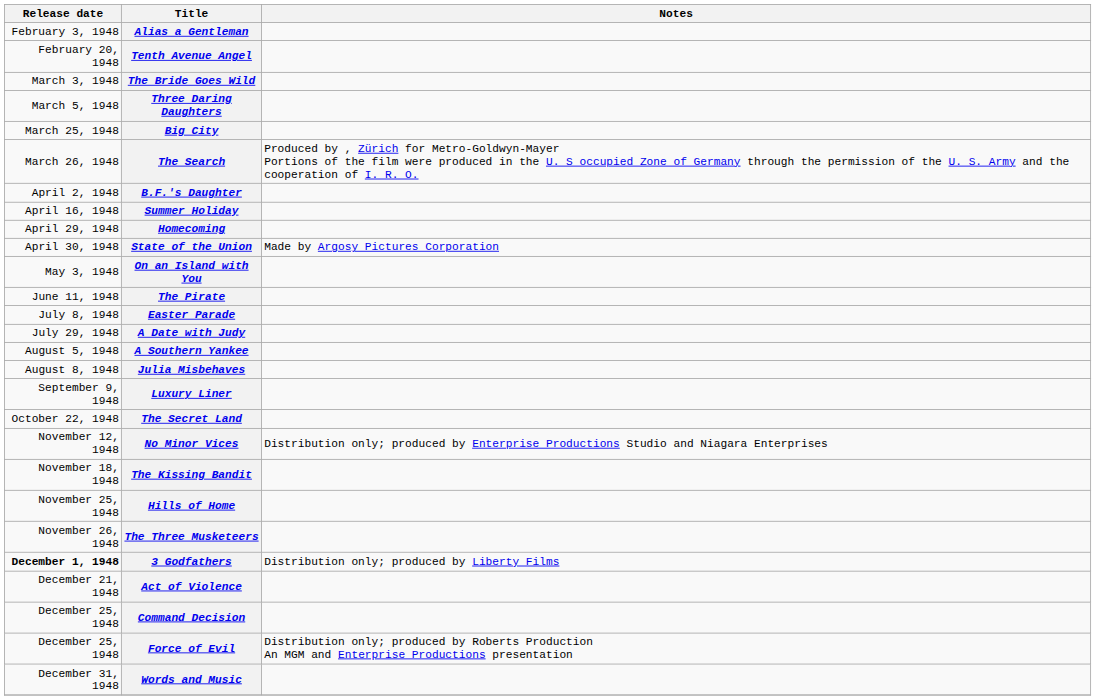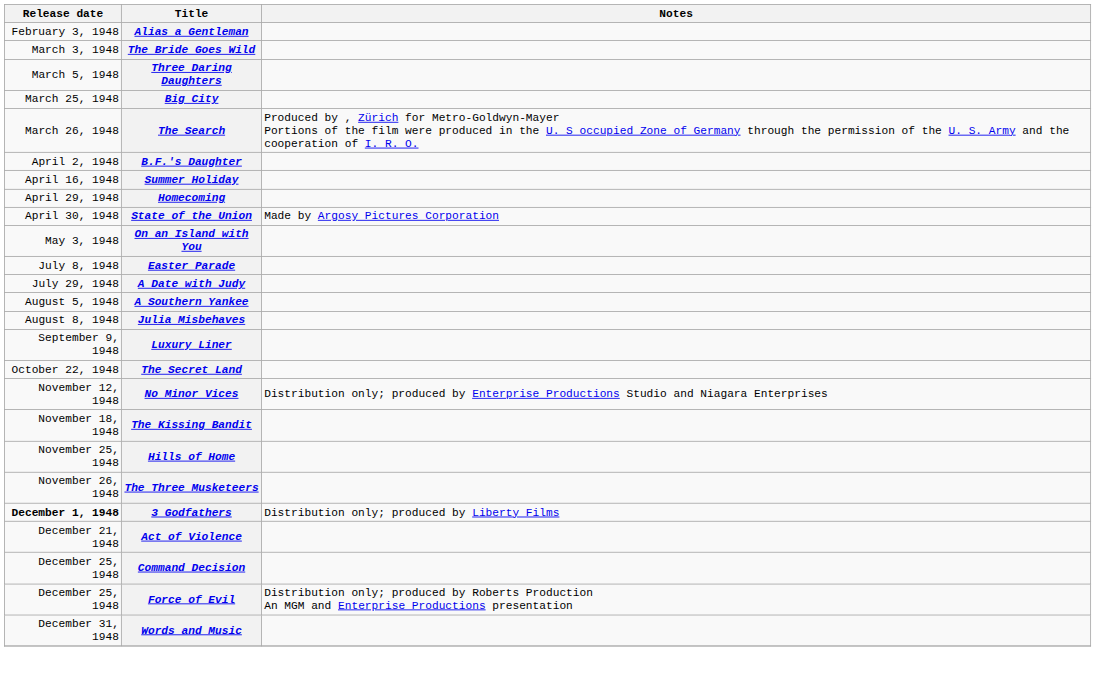- row: February 20, 1948 | Tenth Avenue Angel
- row: June 11, 1948 | The Pirate
